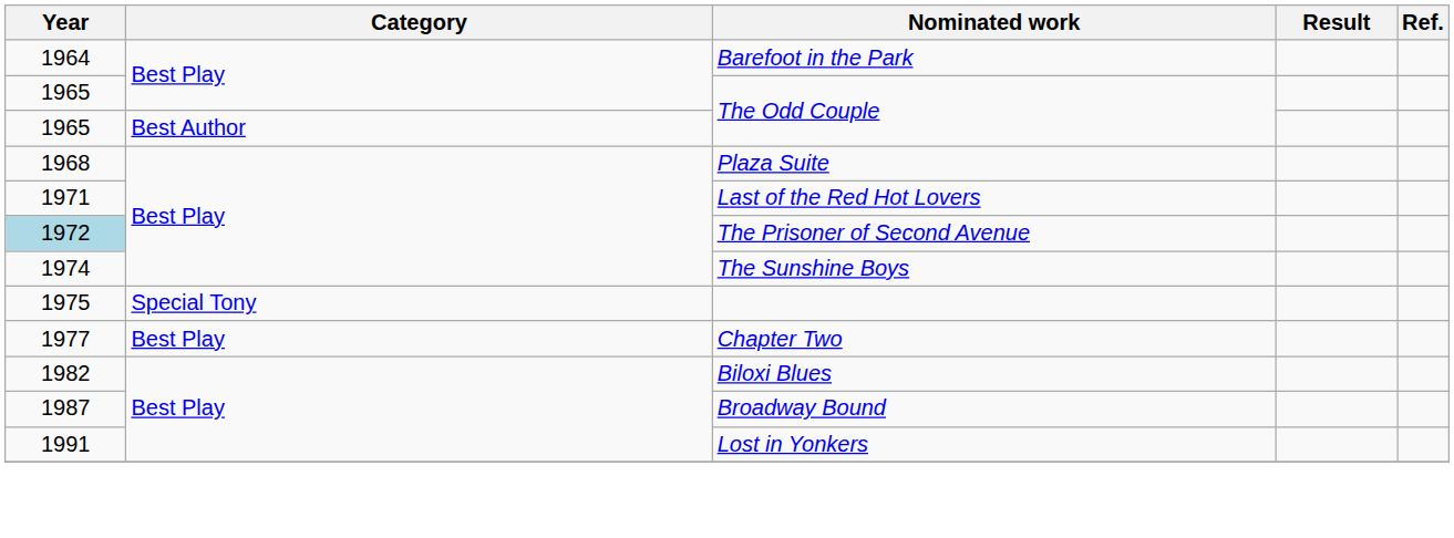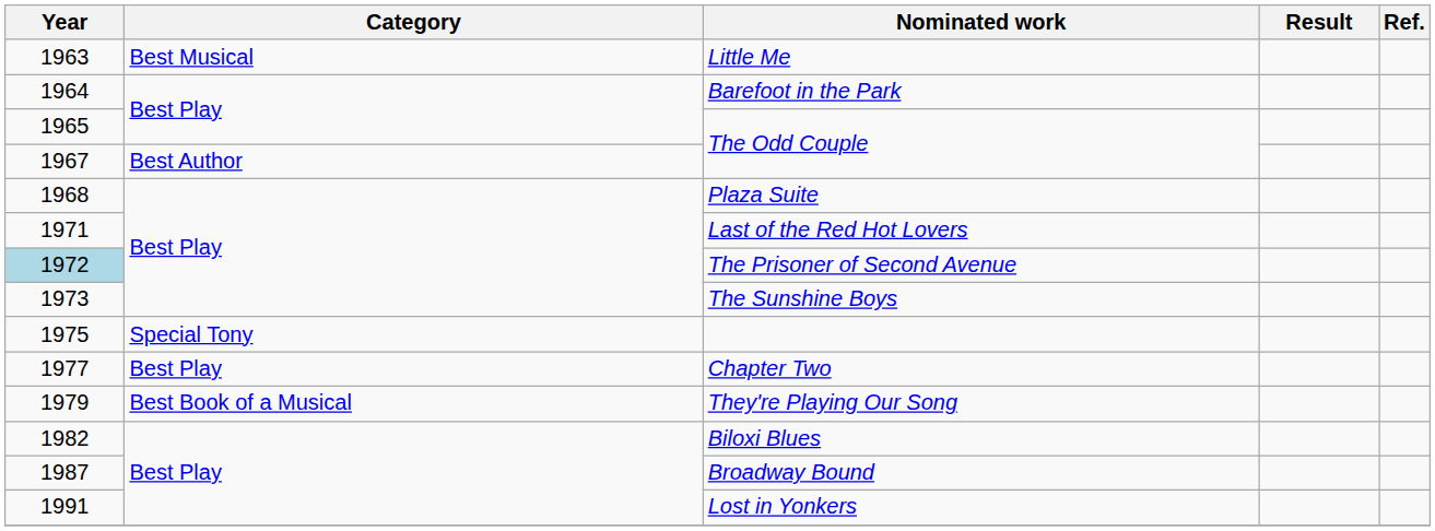+ row: 1963 | Best Musical | Little Me
Best Author / The Odd Couple | Year: 1965 -> 1967
The Sunshine Boys | Year: 1974 -> 1973
+ row: 1979 | Best Book of a Musical | They're Playing Our Song
